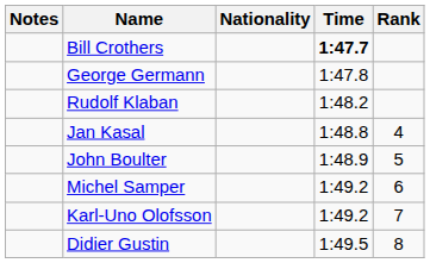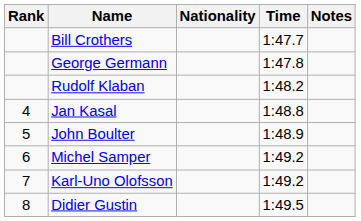columns swapped: Rank <-> Notes
Bill Crothers | Time: bold -> normal
